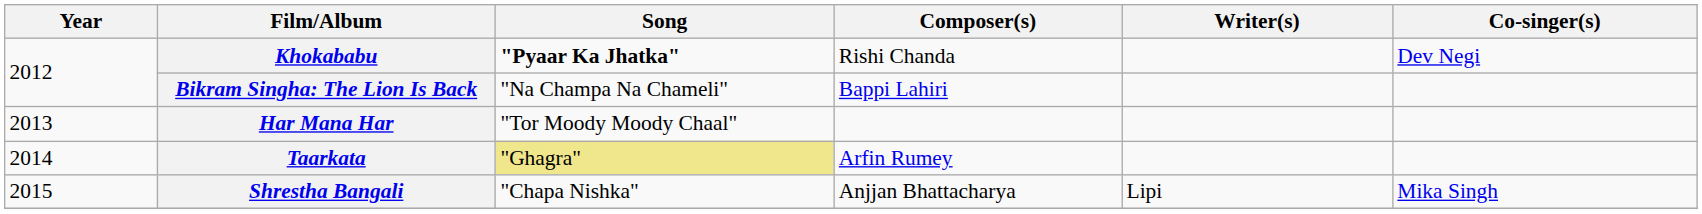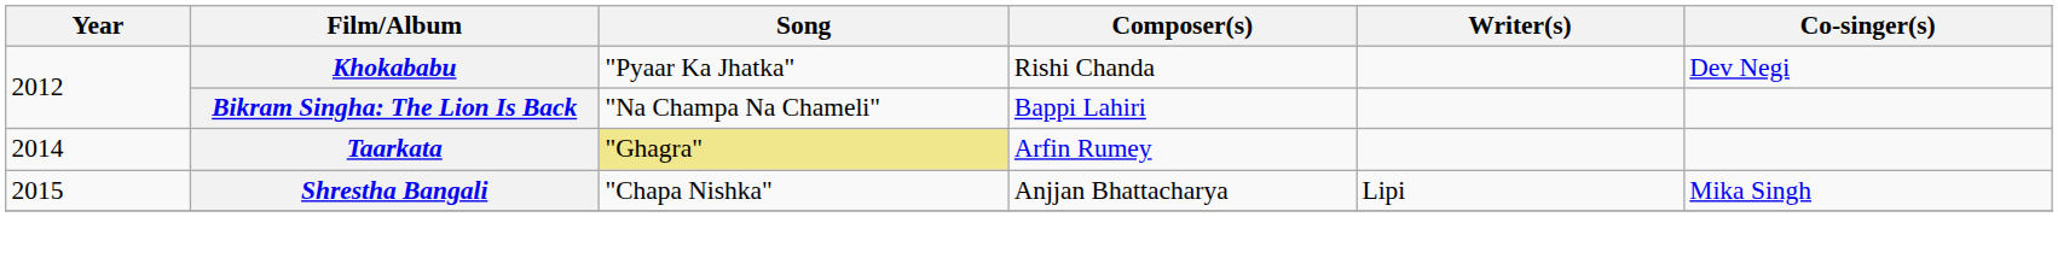Khokababu | Song: bold -> normal
- row: 2013 | Har Mana Har | "Tor Moody Moody Chaal"
